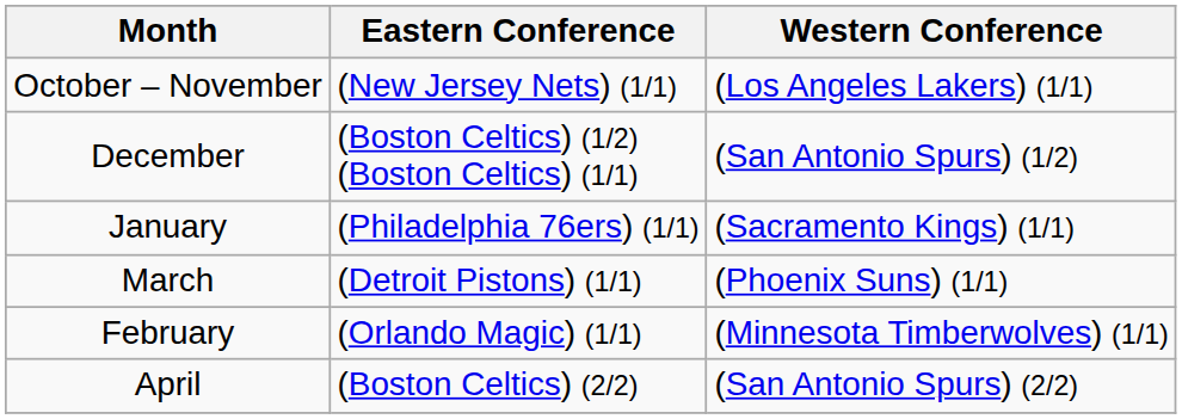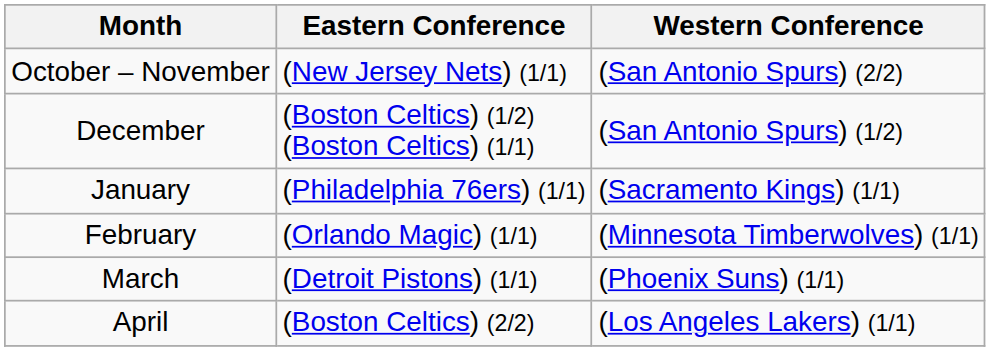October – November | Western Conference: (Los Angeles Lakers) (1/1) -> (San Antonio Spurs) (2/2)
rows swapped: February <-> March
April | Western Conference: (San Antonio Spurs) (2/2) -> (Los Angeles Lakers) (1/1)
